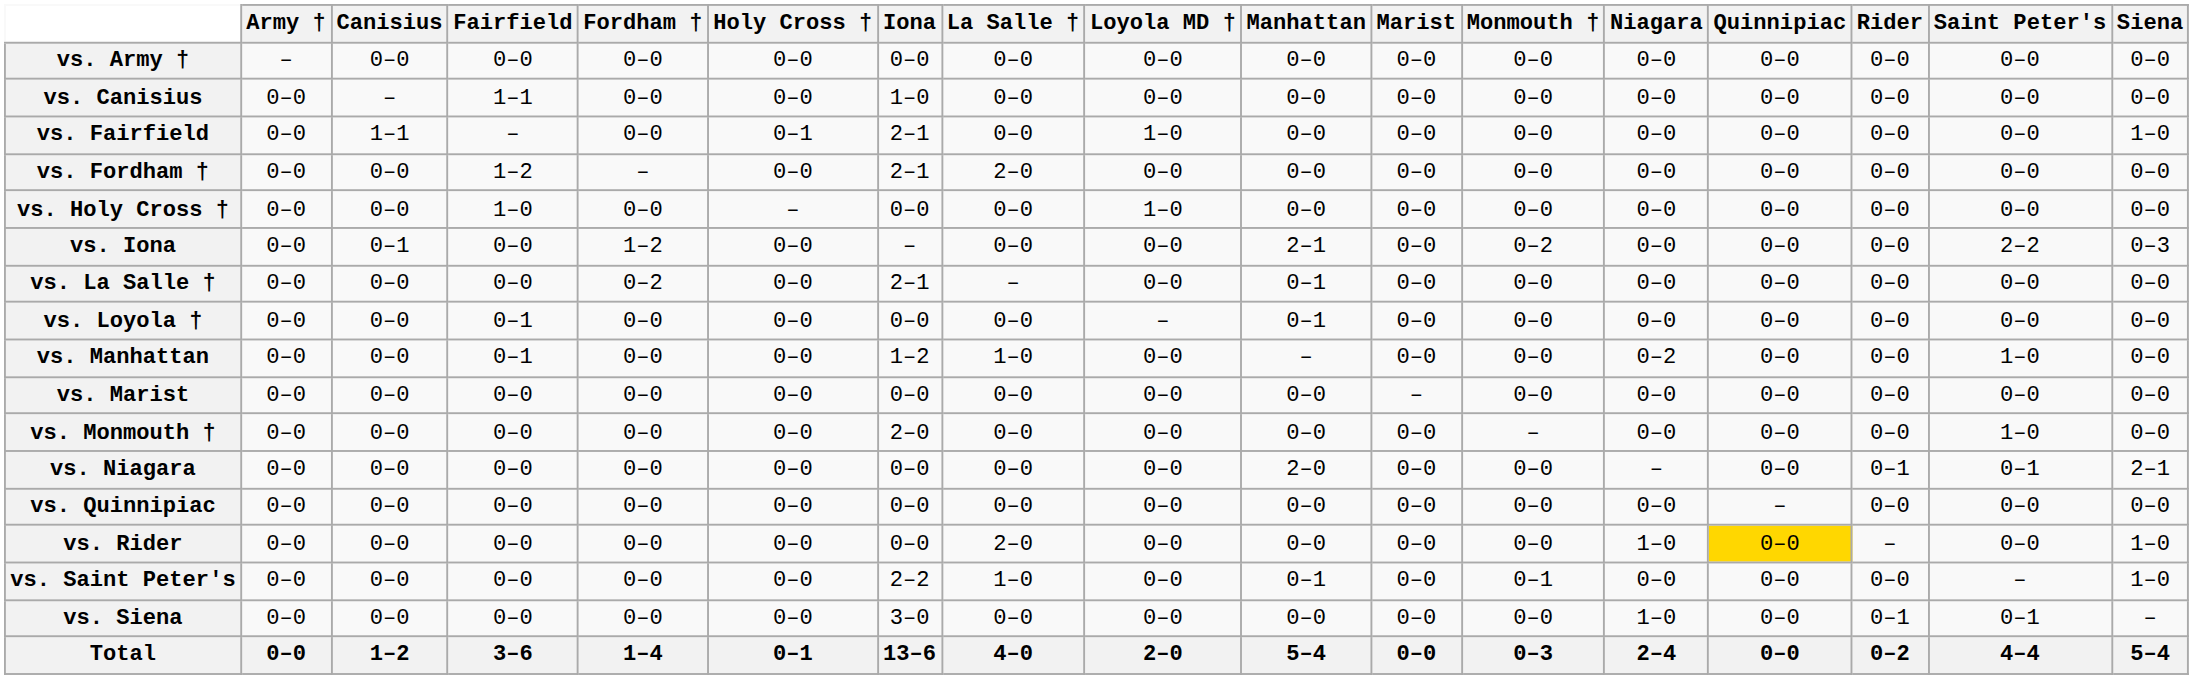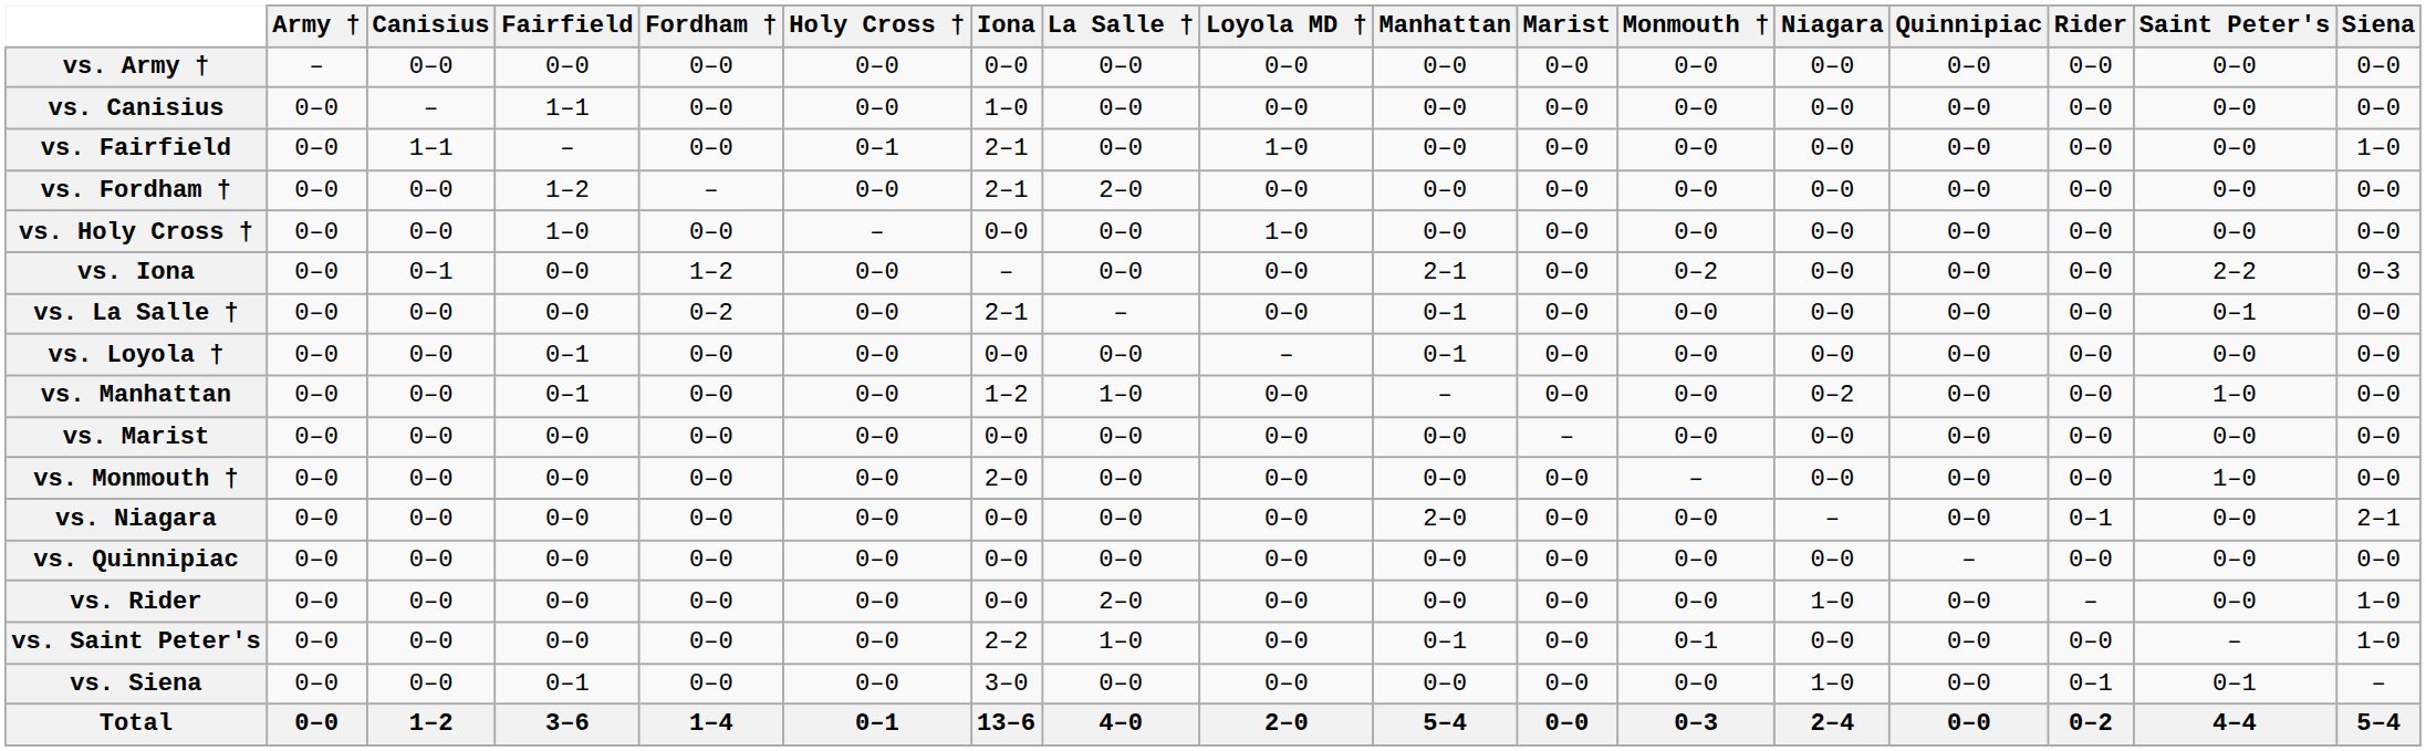vs. La Salle † | Saint Peter's: 0–0 -> 0–1
vs. Niagara | Saint Peter's: 0–1 -> 0–0
vs. Rider | Quinnipiac: gold background -> no background
vs. Siena | Fairfield: 0–0 -> 0–1
